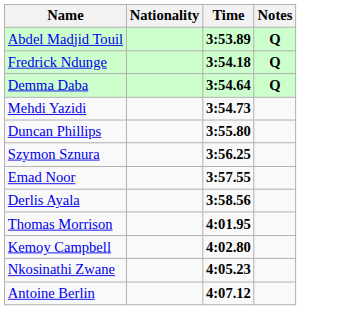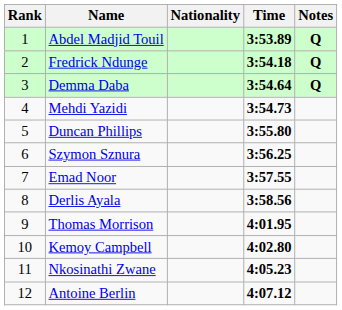+ column: Rank | 1 | 2 | 3 | 4 | 5 | 6 | 7 | 8 | 9 | 10 | 11 | 12
